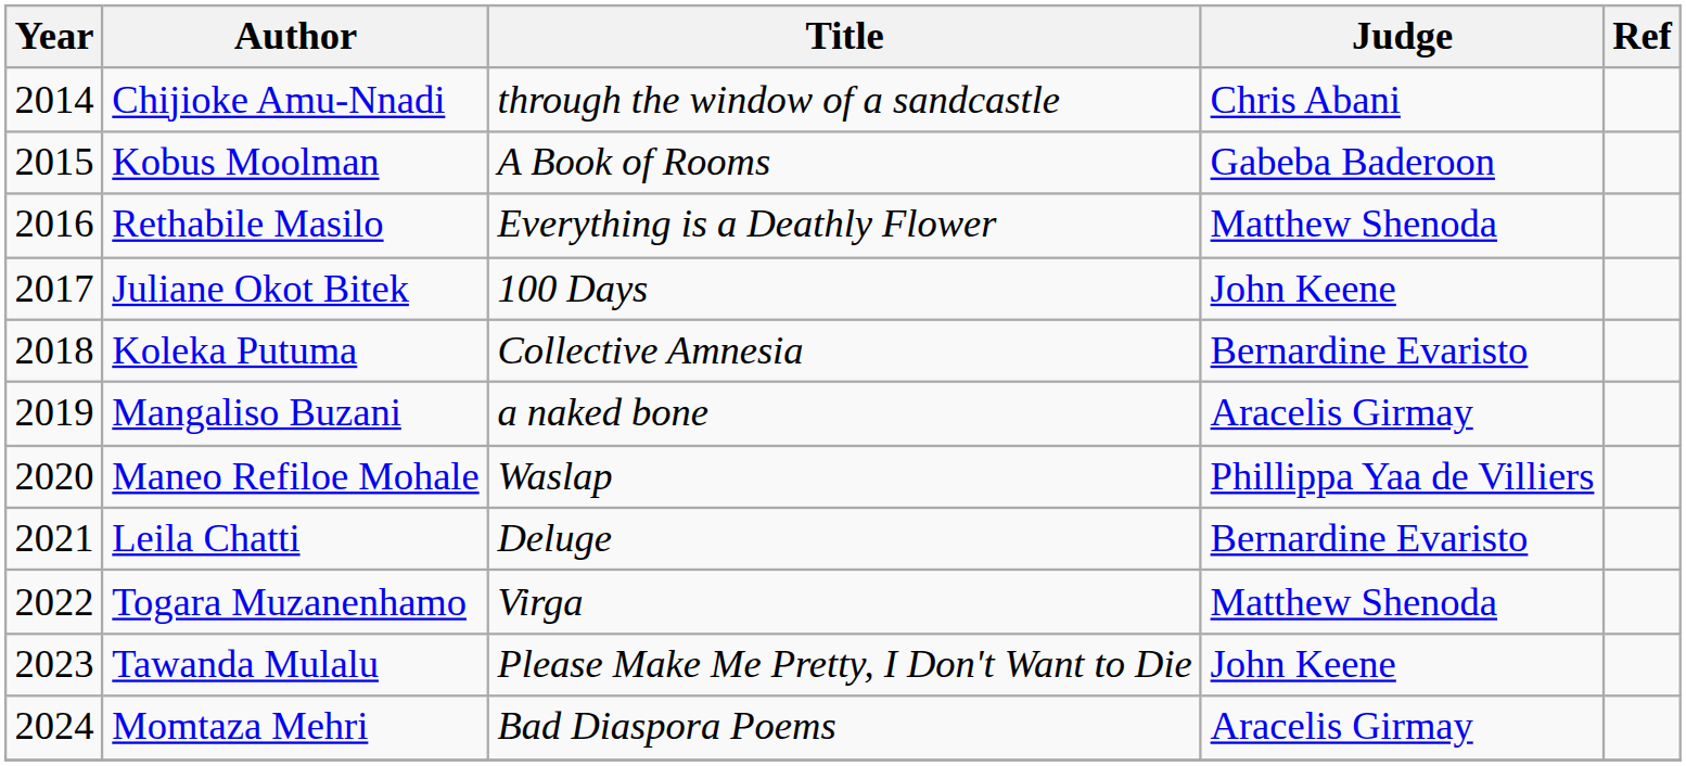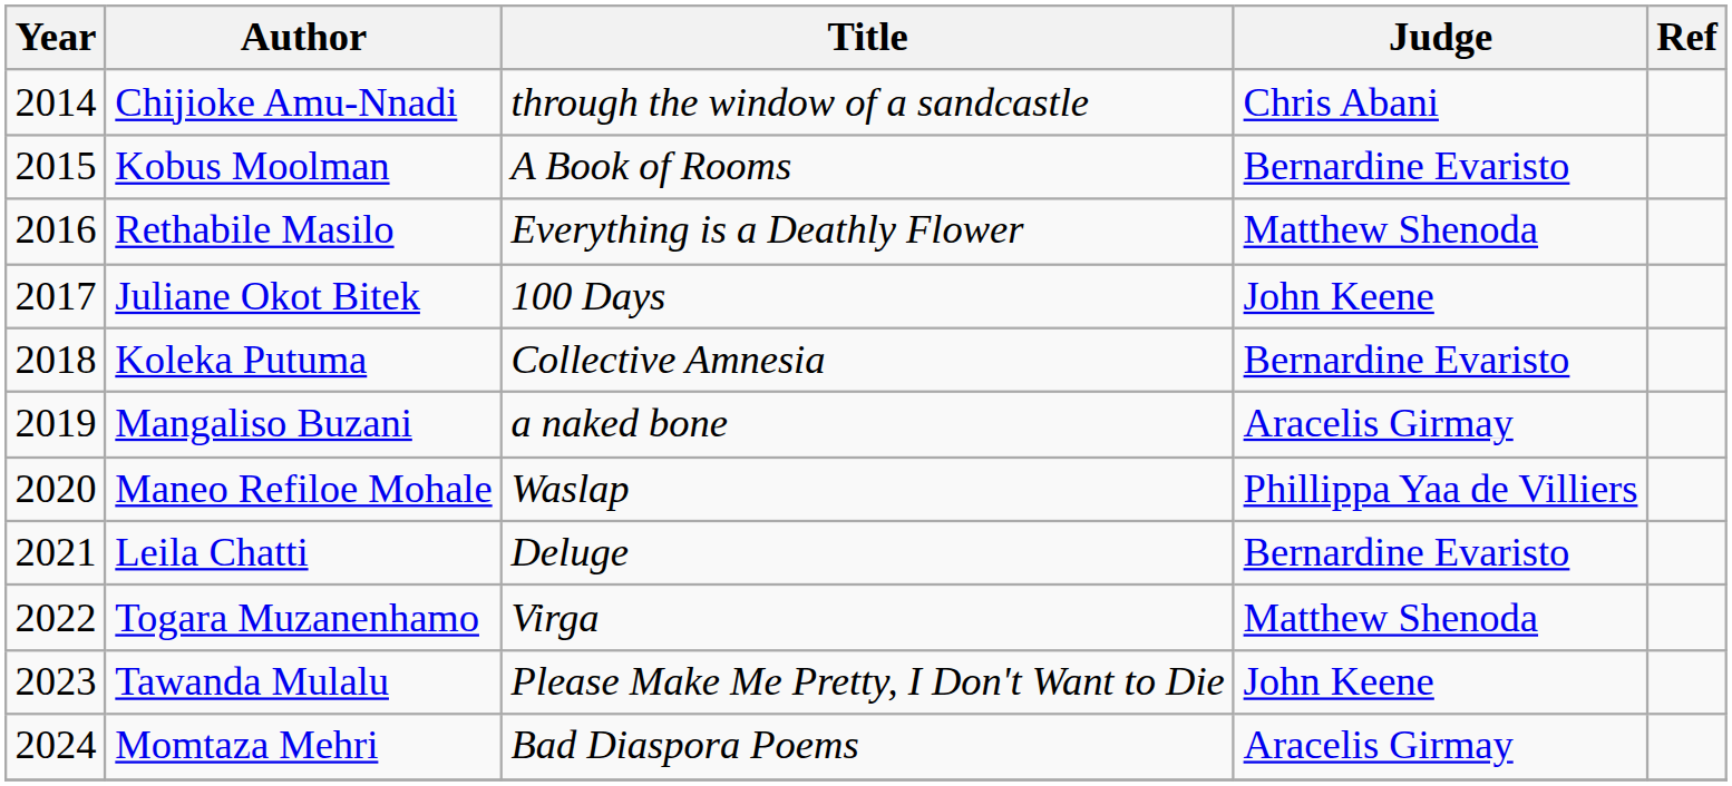Kobus Moolman | Judge: Gabeba Baderoon -> Bernardine Evaristo
